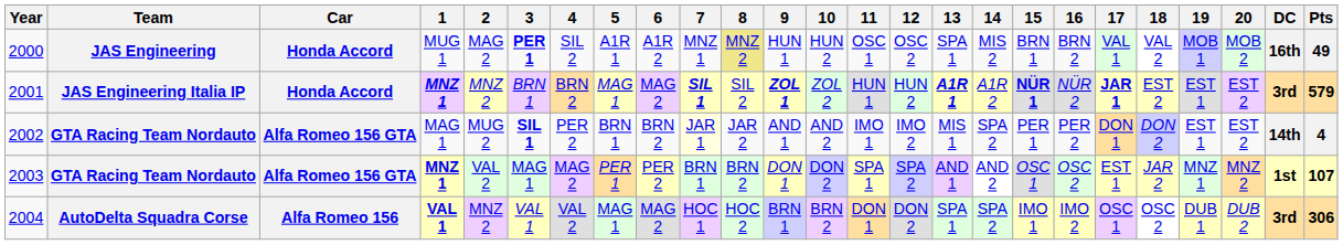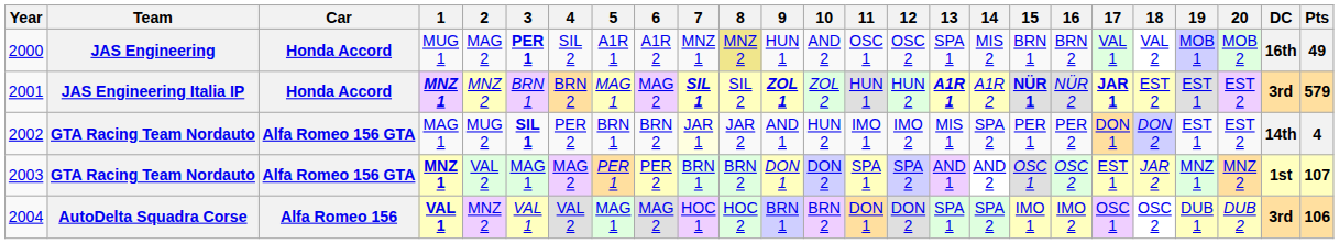2000 | 10: HUN 2 -> AND 2
2002 | 10: AND 2 -> HUN 2
2004 | Pts: 306 -> 106
